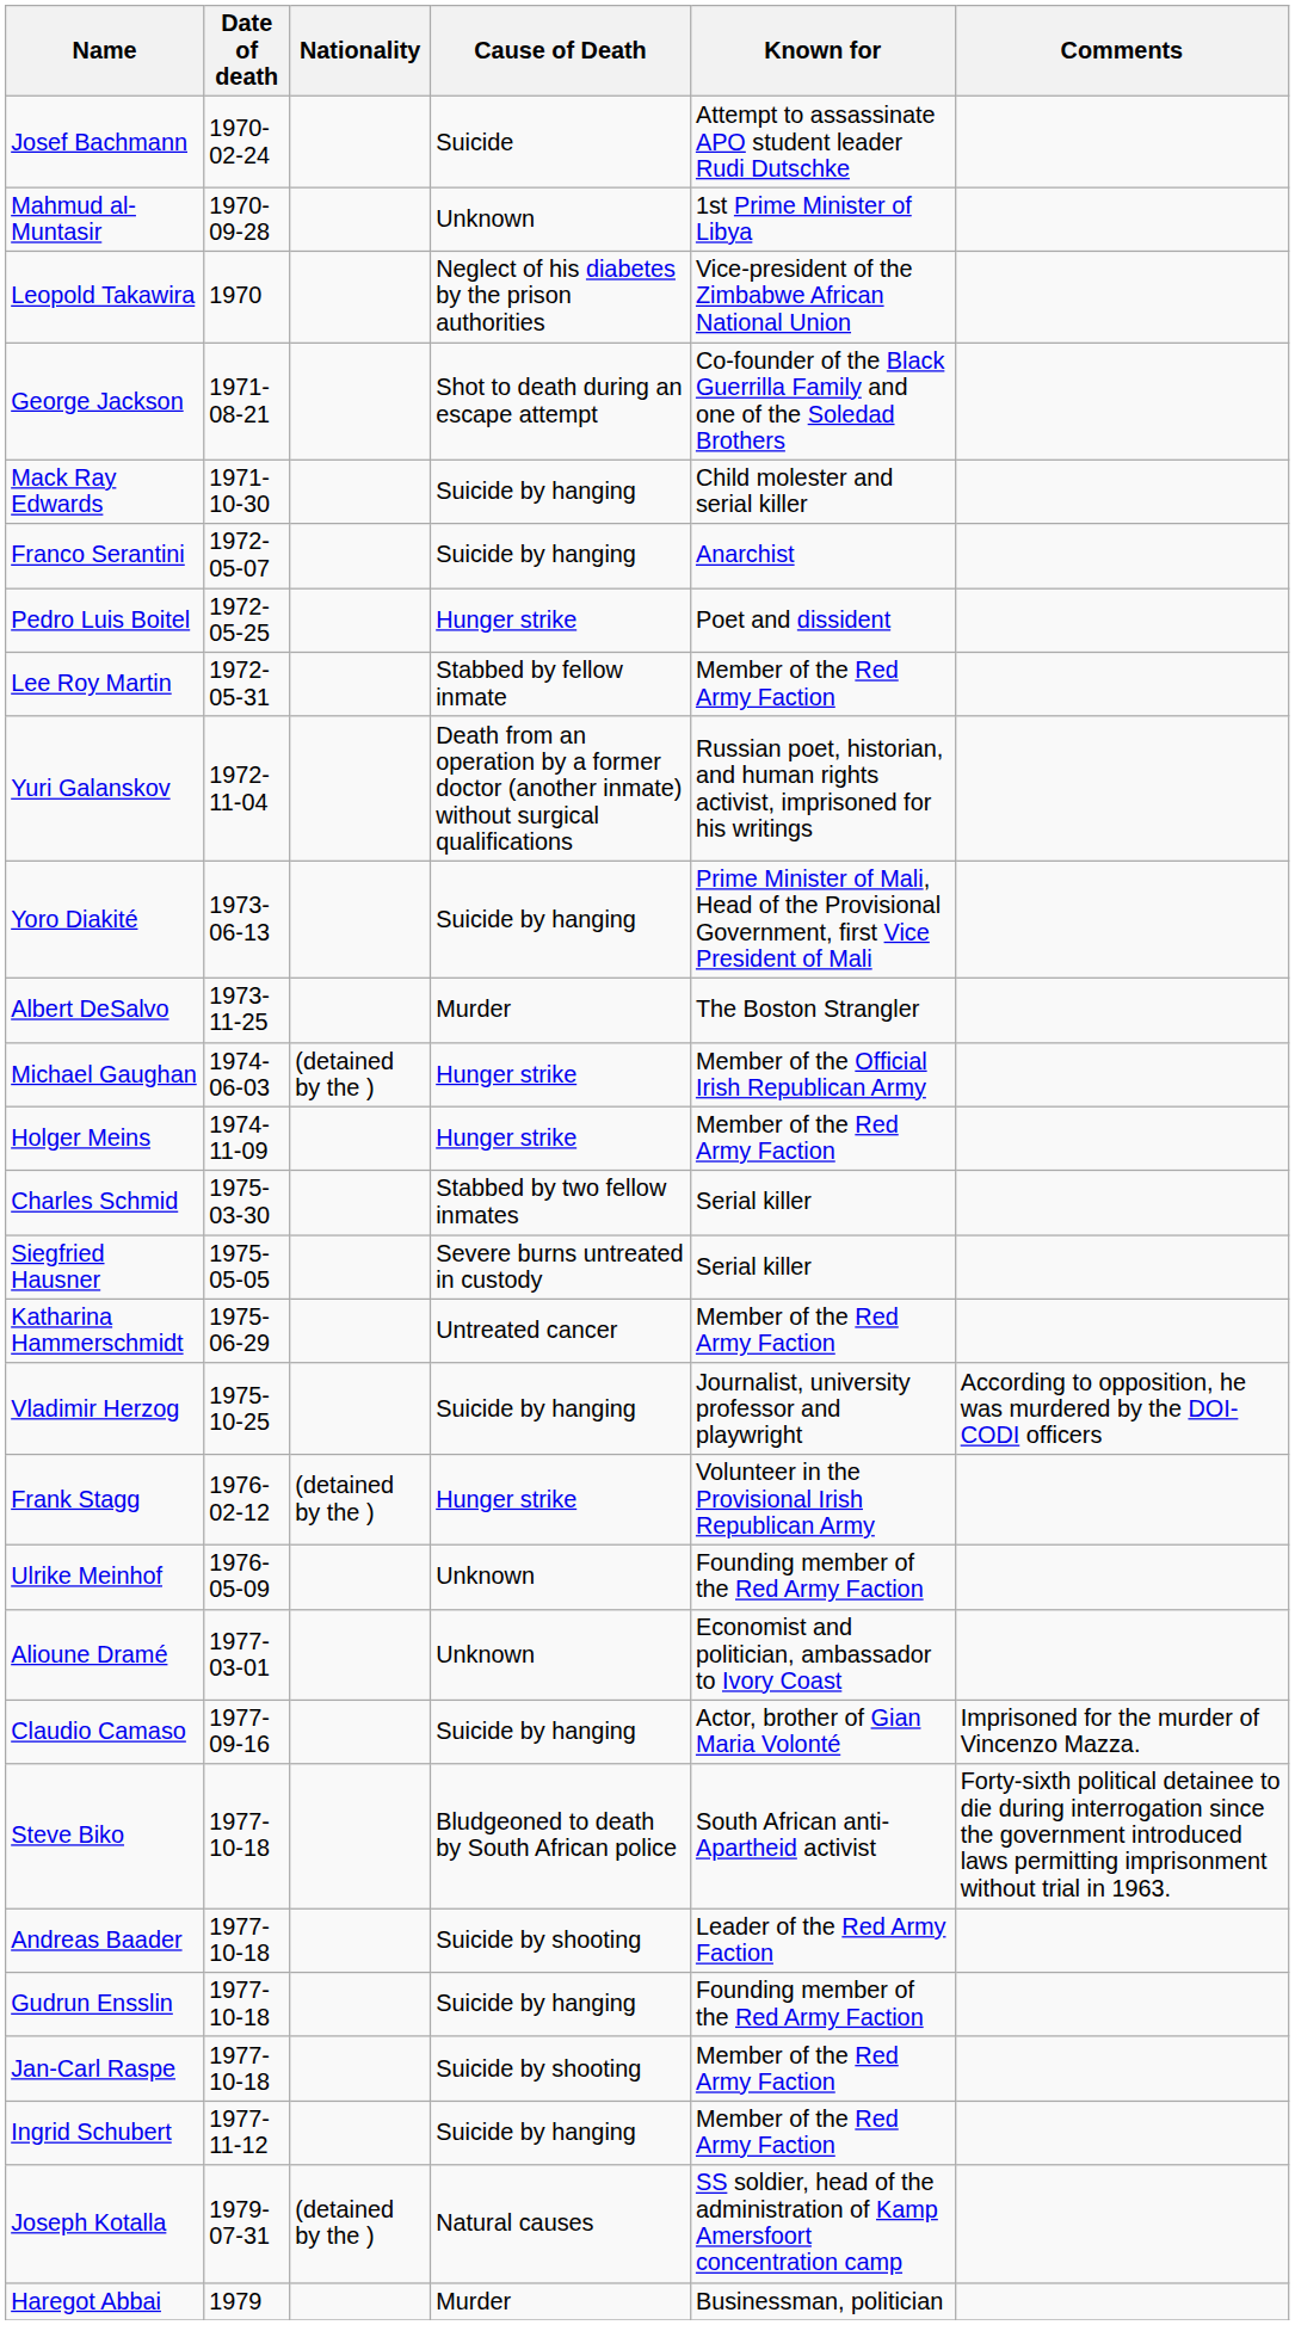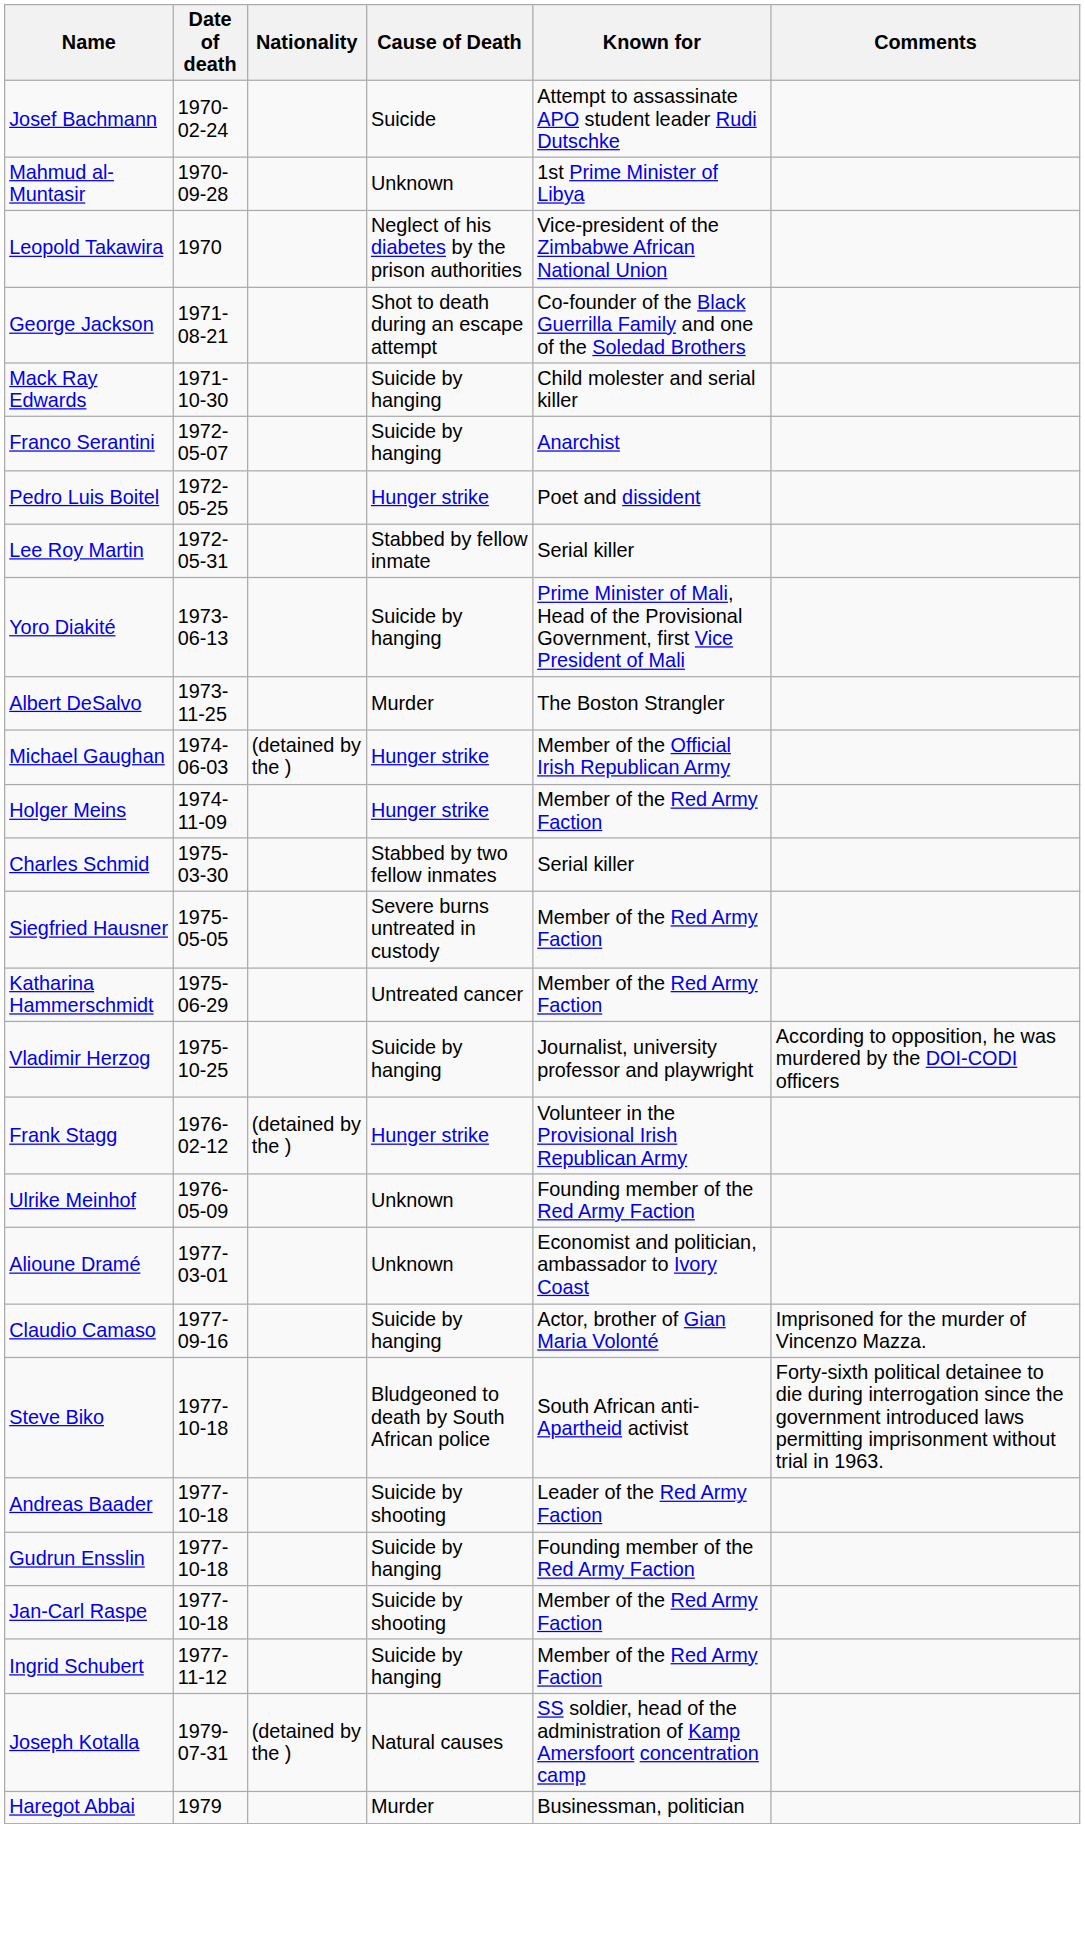Lee Roy Martin | Known for: Member of the Red Army Faction -> Serial killer
- row: Yuri Galanskov | 1972-11-04 | Death from an operation by a former doctor (another inmate) without surgical qualifications | Russian poet, historian, and human rights activist, imprisoned for his writings
Siegfried Hausner | Known for: Serial killer -> Member of the Red Army Faction
